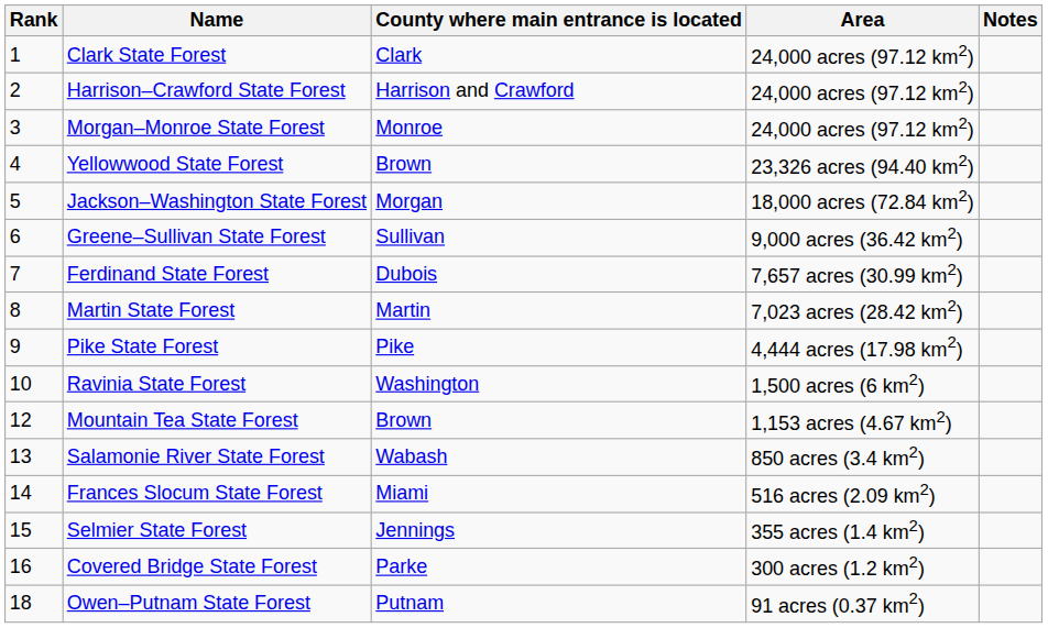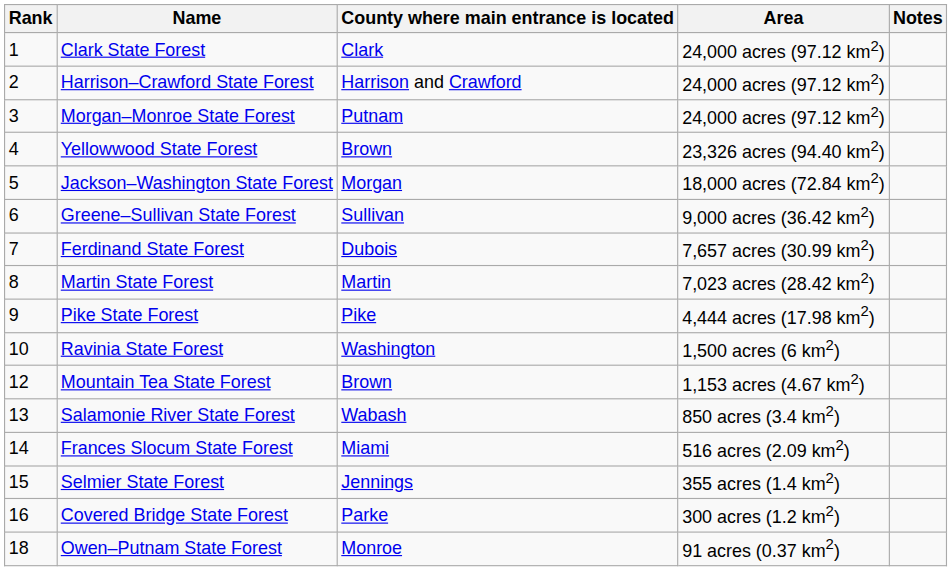Morgan–Monroe State Forest | County where main entrance is located: Monroe -> Putnam
Owen–Putnam State Forest | County where main entrance is located: Putnam -> Monroe
